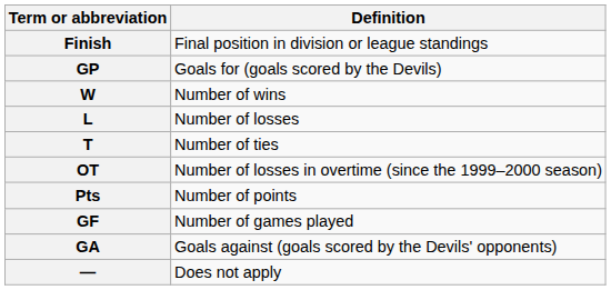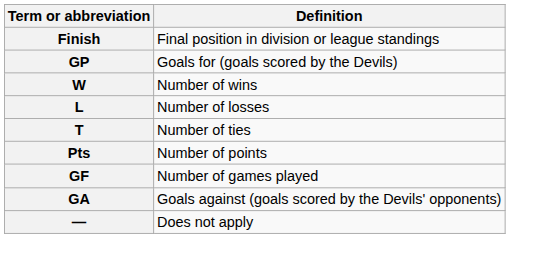- row: OT | Number of losses in overtime (since the 1999–2000 season)
